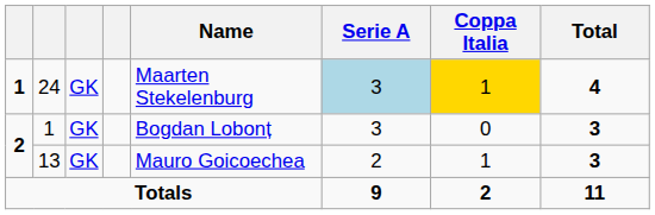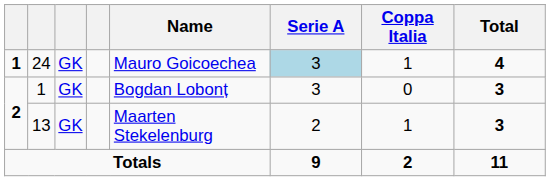24 | Name: Maarten Stekelenburg -> Mauro Goicoechea
24 | Coppa Italia: gold background -> no background
13 | Name: Mauro Goicoechea -> Maarten Stekelenburg
